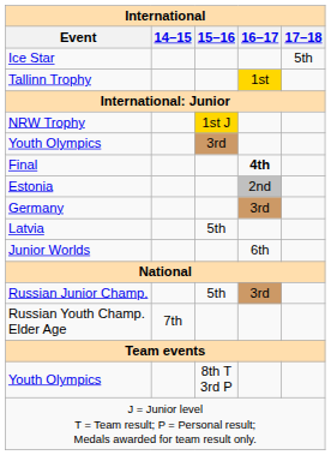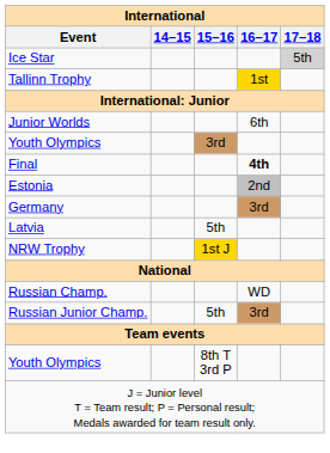Ice Star | 17–18: no background -> lightgrey background
rows swapped: Junior Worlds <-> NRW Trophy
+ row: Russian Champ. | WD
- row: Russian Youth Champ. Elder Age | 7th
